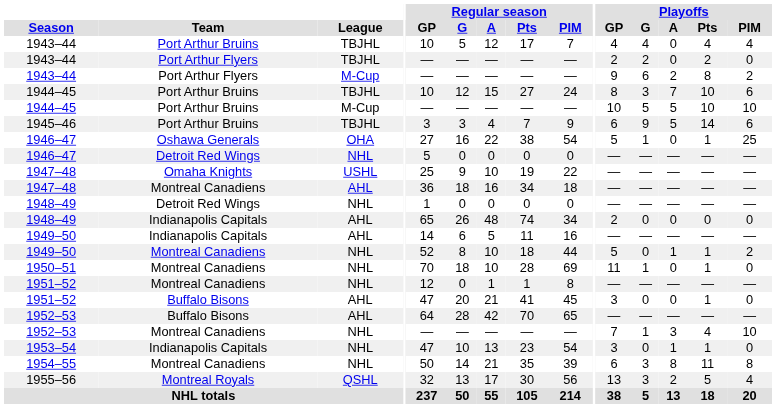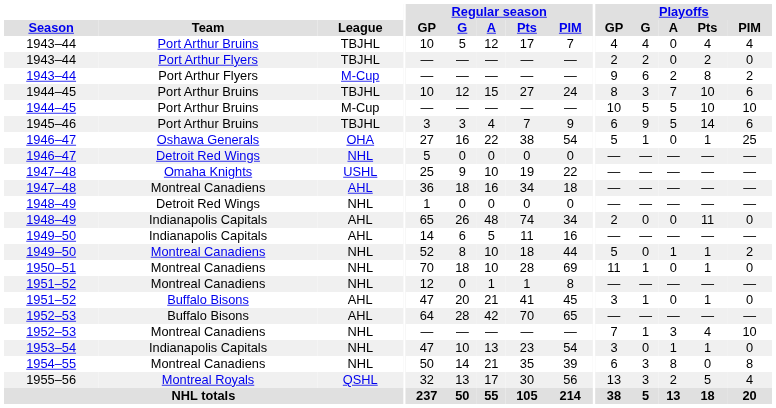1948–49 / AHL | Playoffs / Pts: 0 -> 11
1951–52 / AHL | Playoffs / G: 0 -> 1
1954–55 | Playoffs / Pts: 11 -> 0
